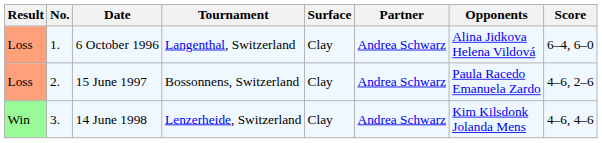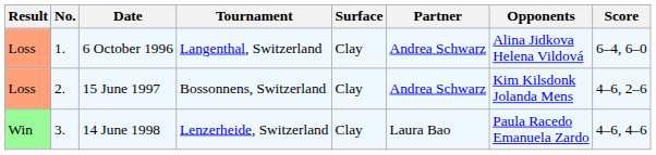15 June 1997 | Opponents: Paula Racedo Emanuela Zardo -> Kim Kilsdonk Jolanda Mens
14 June 1998 | Partner: Andrea Schwarz -> Laura Bao
14 June 1998 | Opponents: Kim Kilsdonk Jolanda Mens -> Paula Racedo Emanuela Zardo
